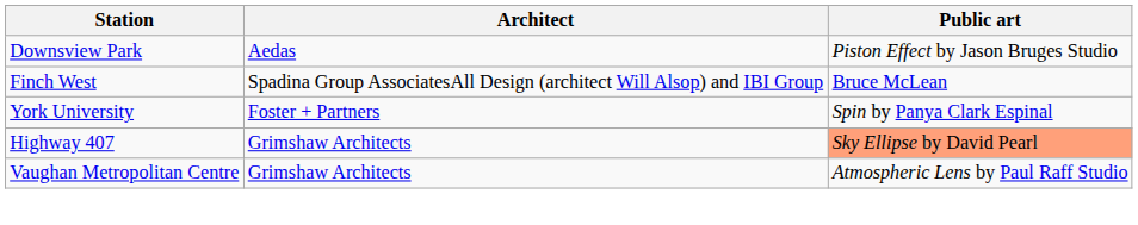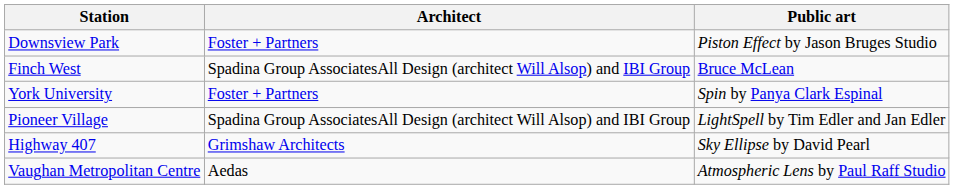Downsview Park | Architect: Aedas -> Foster + Partners
+ row: Pioneer Village | Spadina Group AssociatesAll Design (architect Will Alsop) and IBI Group | LightSpell by Tim Edler and Jan Edler
Highway 407 | Public art: lightsalmon background -> no background
Vaughan Metropolitan Centre | Architect: Grimshaw Architects -> Aedas
